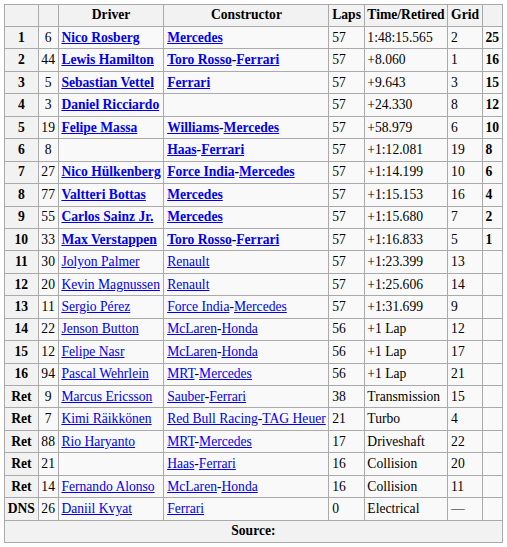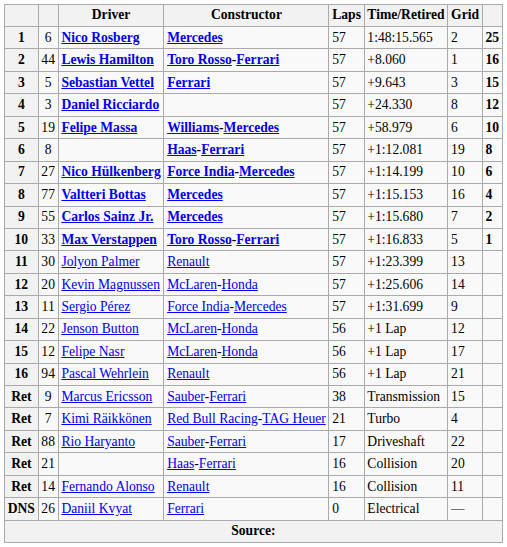Kevin Magnussen | Constructor: Renault -> McLaren-Honda
Pascal Wehrlein | Constructor: MRT-Mercedes -> Renault
Rio Haryanto | Constructor: MRT-Mercedes -> Sauber-Ferrari
Fernando Alonso | Constructor: McLaren-Honda -> Renault
